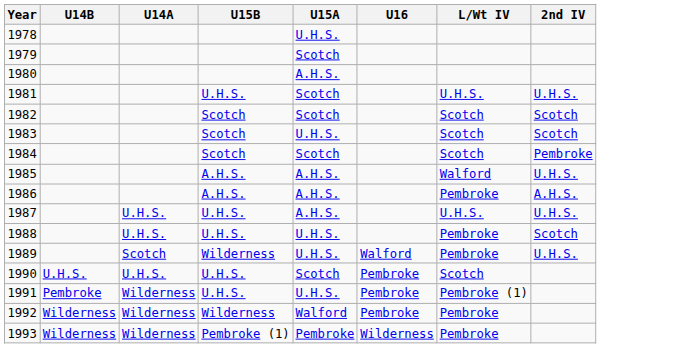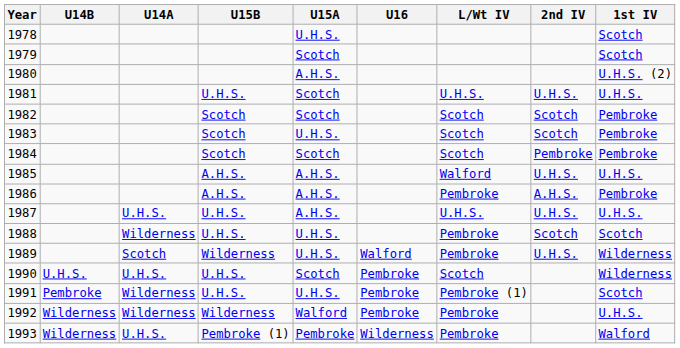+ column: 1st IV | Scotch | Scotch | U.H.S. (2) | U.H.S. | Pembroke | Pembroke | Pembroke | U.H.S. | Pembroke | U.H.S. | Scotch | Wilderness | Wilderness | Scotch | U.H.S. | Walford
1988 | U14A: U.H.S. -> Wilderness
1993 | U14A: Wilderness -> U.H.S.
